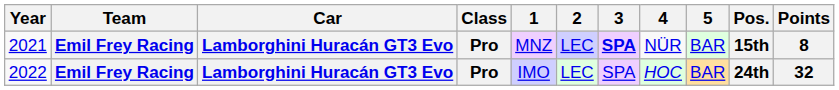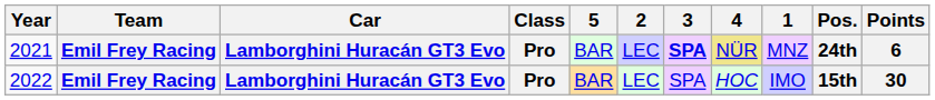columns swapped: 1 <-> 5
2021 | 4: no background -> khaki background
2021 | Pos.: 15th -> 24th
2021 | Points: 8 -> 6
2022 | Pos.: 24th -> 15th
2022 | Points: 32 -> 30
